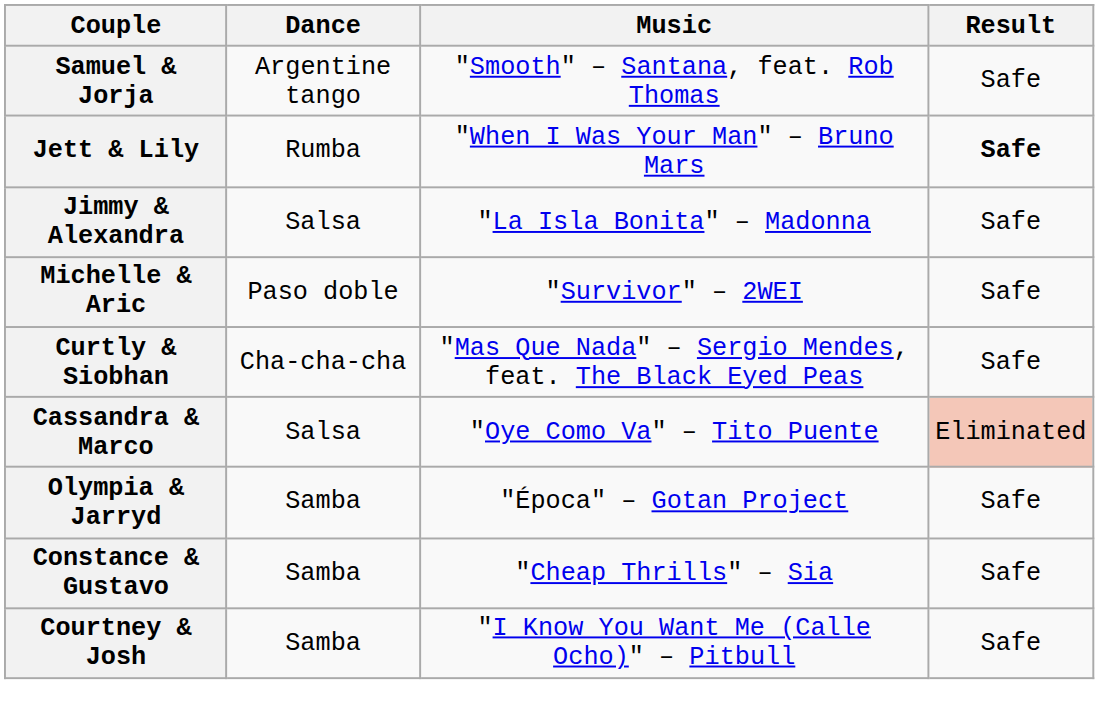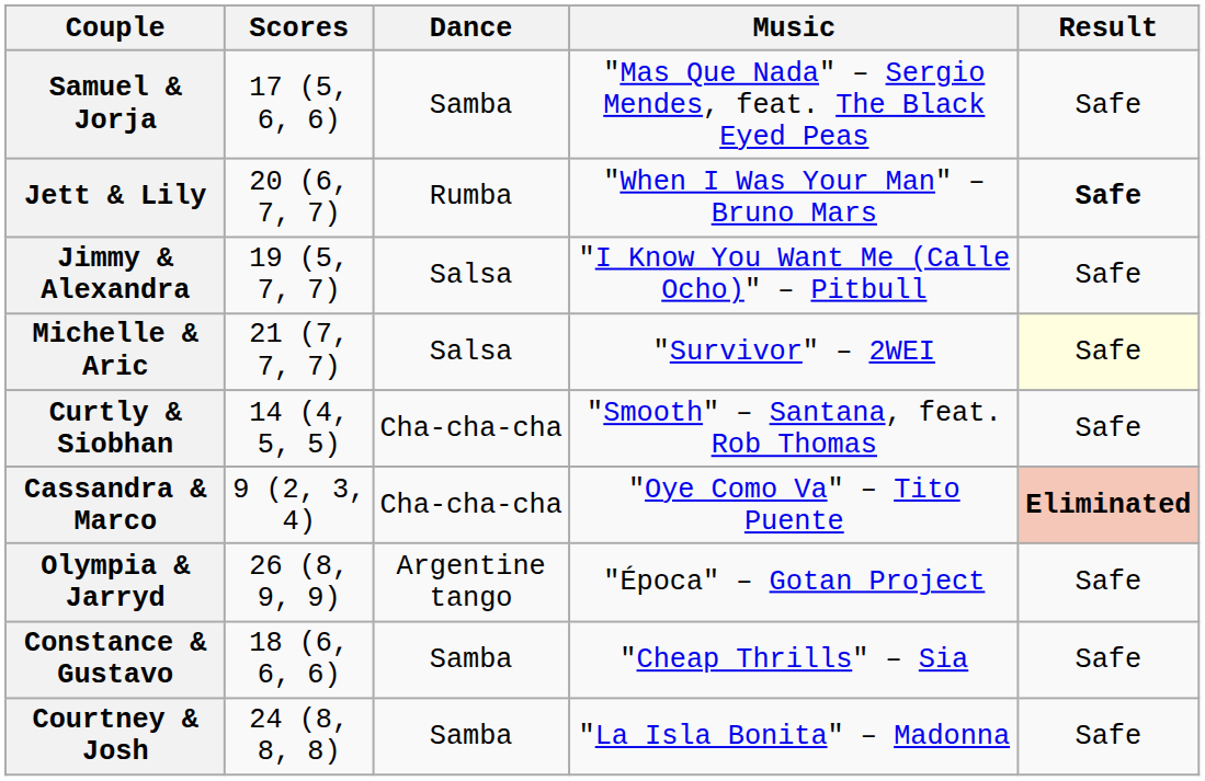+ column: Scores | 17 (5, 6, 6) | 20 (6, 7, 7) | 19 (5, 7, 7) | 21 (7, 7, 7) | 14 (4, 5, 5) | 9 (2, 3, 4) | 26 (8, 9, 9) | 18 (6, 6, 6) | 24 (8, 8, 8)
Samuel & Jorja | Dance: Argentine tango -> Samba
Samuel & Jorja | Music: "Smooth" – Santana, feat. Rob Thomas -> "Mas Que Nada" – Sergio Mendes, feat. The Black Eyed Peas
Jimmy & Alexandra | Music: "La Isla Bonita" – Madonna -> "I Know You Want Me (Calle Ocho)" – Pitbull
Michelle & Aric | Dance: Paso doble -> Salsa
Michelle & Aric | Result: no background -> lightyellow background
Curtly & Siobhan | Music: "Mas Que Nada" – Sergio Mendes, feat. The Black Eyed Peas -> "Smooth" – Santana, feat. Rob Thomas
Cassandra & Marco | Dance: Salsa -> Cha-cha-cha
Cassandra & Marco | Result: normal -> bold
Olympia & Jarryd | Dance: Samba -> Argentine tango
Courtney & Josh | Music: "I Know You Want Me (Calle Ocho)" – Pitbull -> "La Isla Bonita" – Madonna
